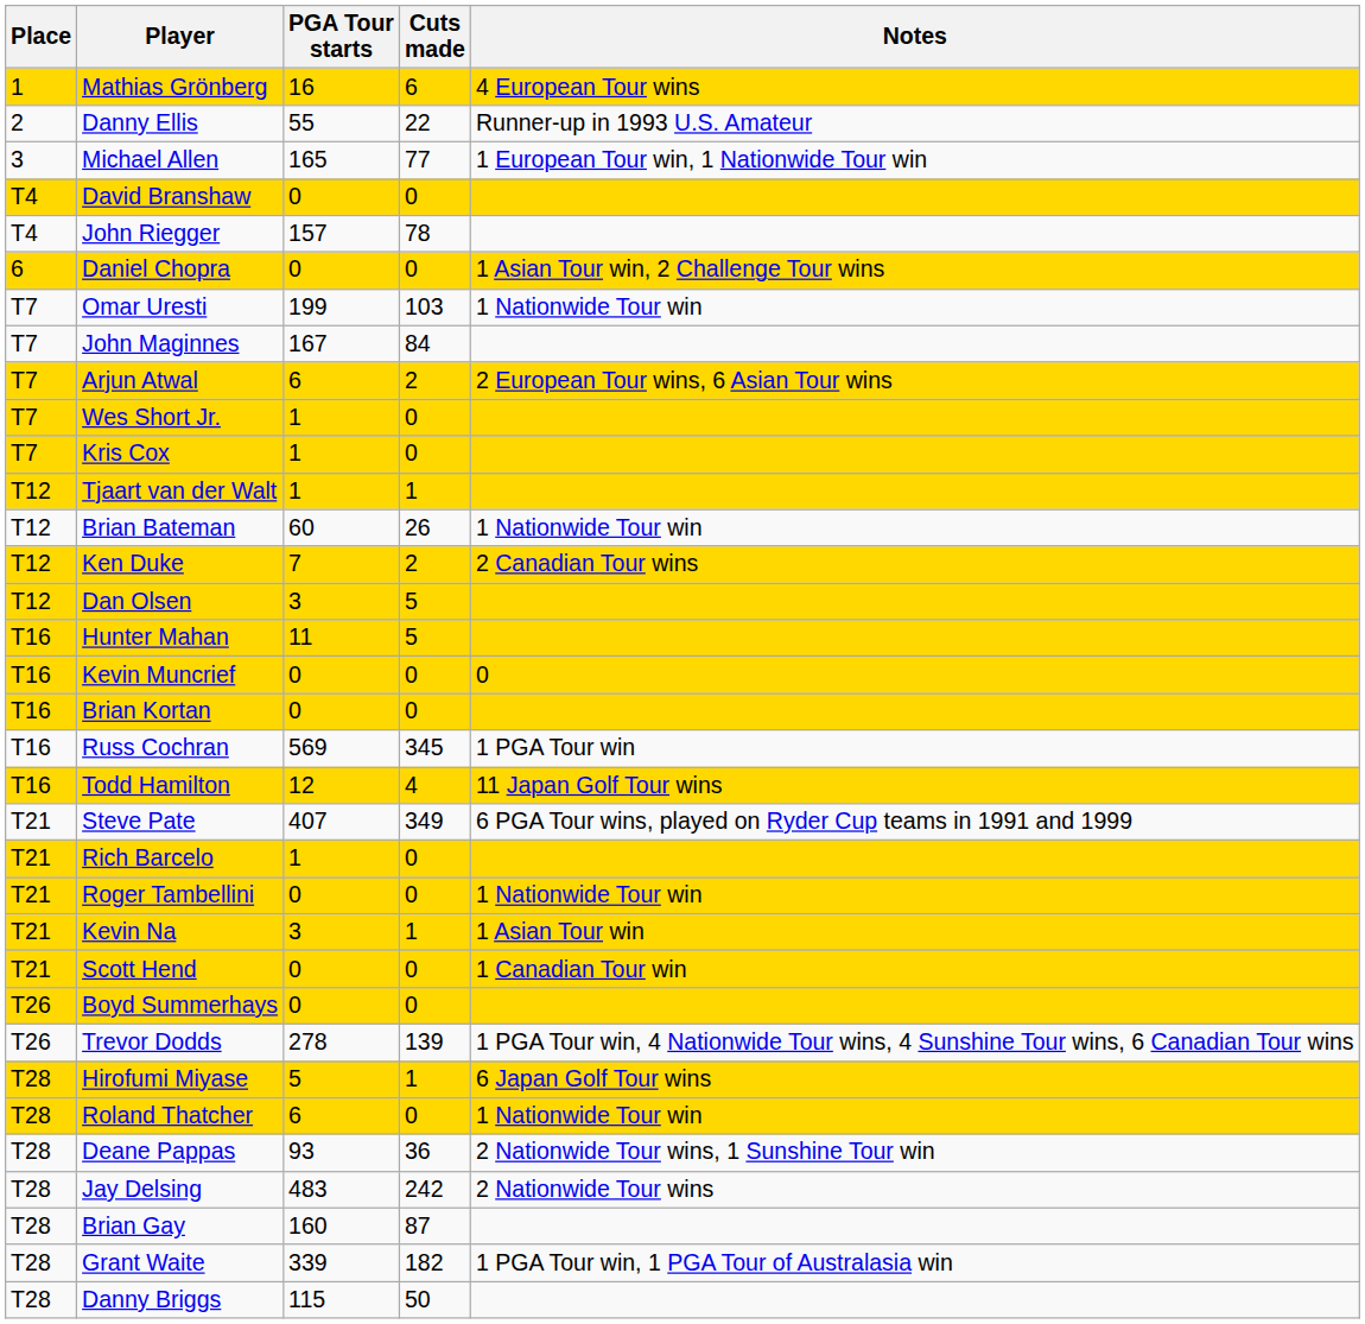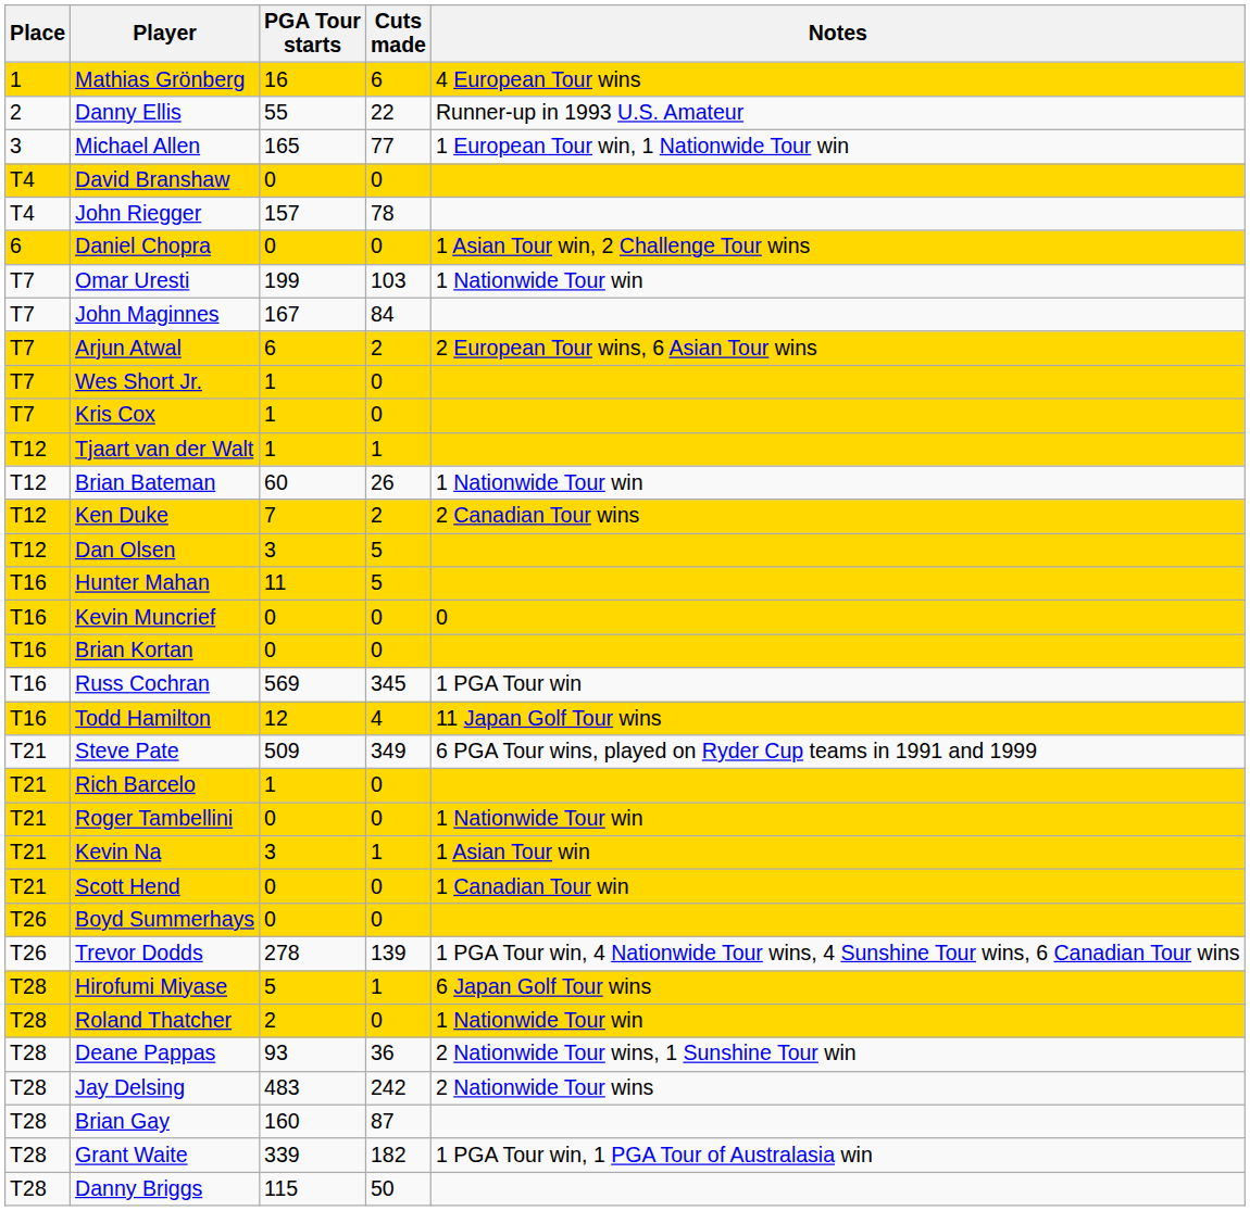Steve Pate | PGA Tour starts: 407 -> 509
Roland Thatcher | PGA Tour starts: 6 -> 2
